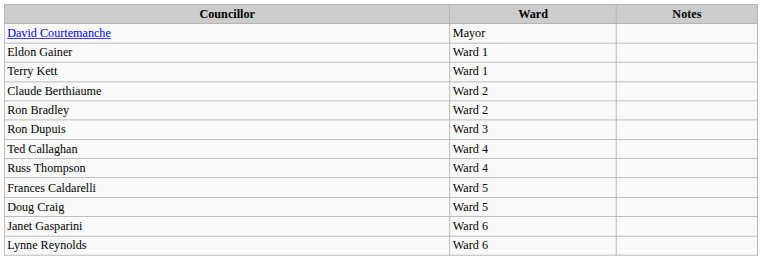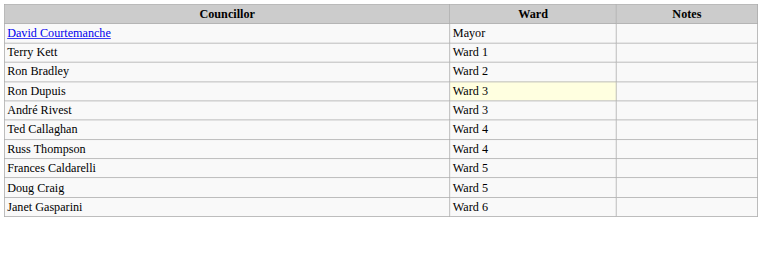- row: Eldon Gainer | Ward 1
- row: Claude Berthiaume | Ward 2
Ron Dupuis | Ward: no background -> lightyellow background
+ row: André Rivest | Ward 3
- row: Lynne Reynolds | Ward 6
